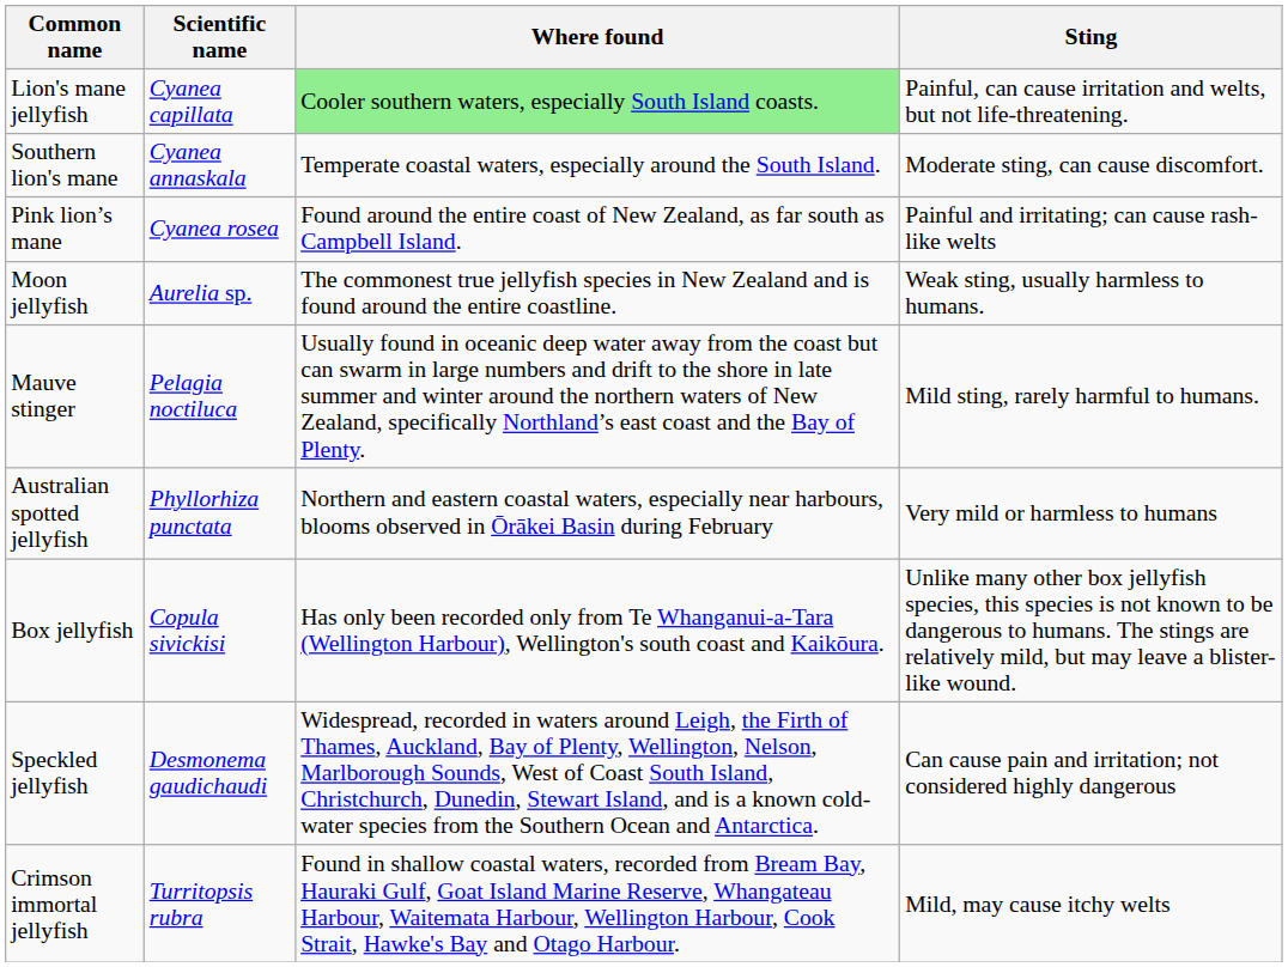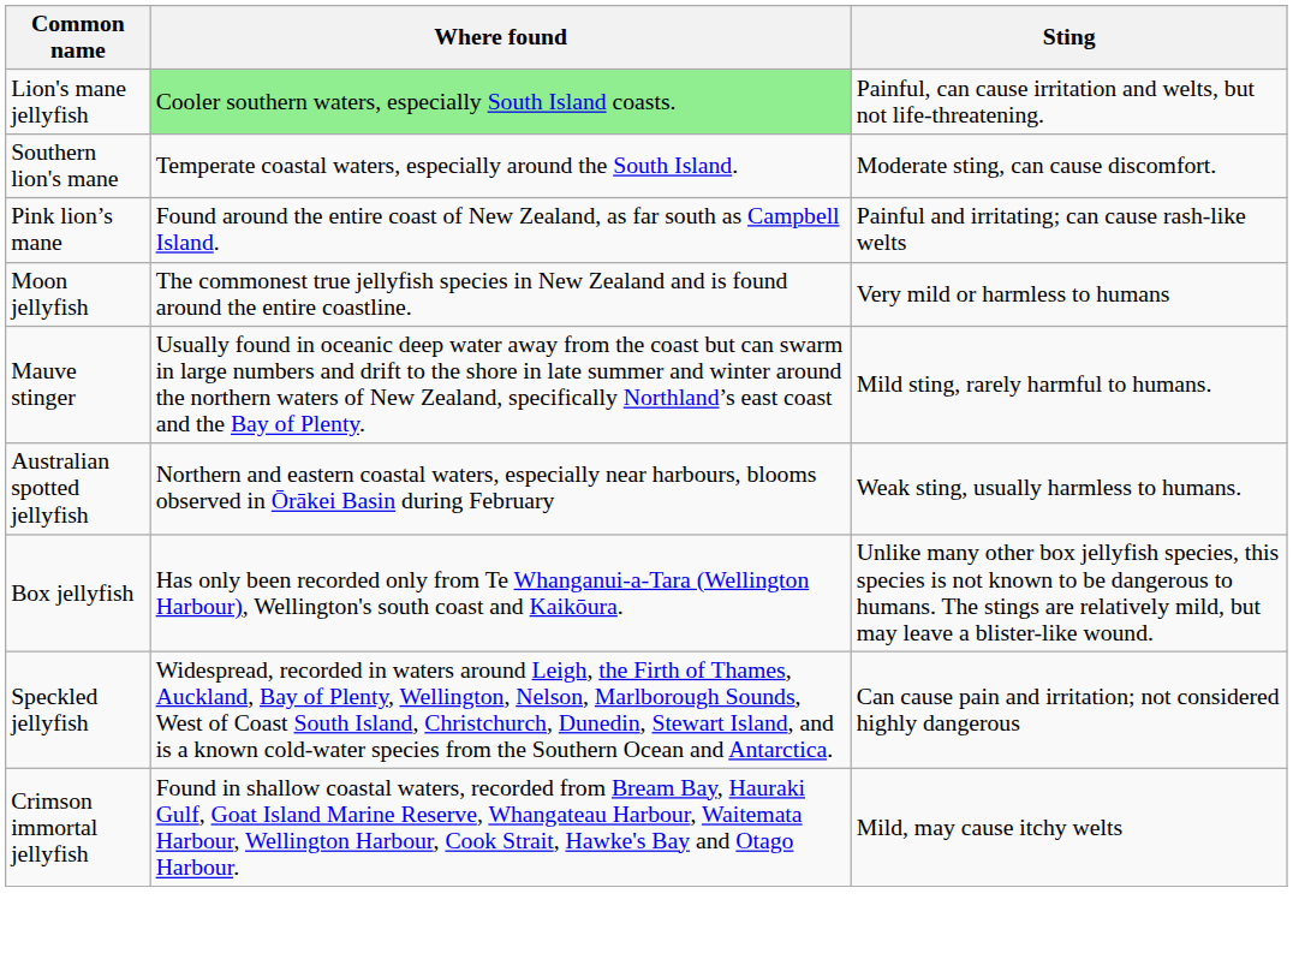- column: Scientific name | Cyanea capillata | Cyanea annaskala | Cyanea rosea | Aurelia sp. | Pelagia noctiluca | Phyllorhiza punctata | Copula sivickisi | Desmonema gaudichaudi | Turritopsis rubra
Moon jellyfish | Sting: Weak sting, usually harmless to humans. -> Very mild or harmless to humans
Australian spotted jellyfish | Sting: Very mild or harmless to humans -> Weak sting, usually harmless to humans.
